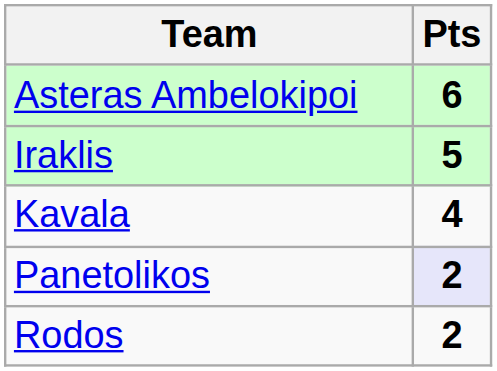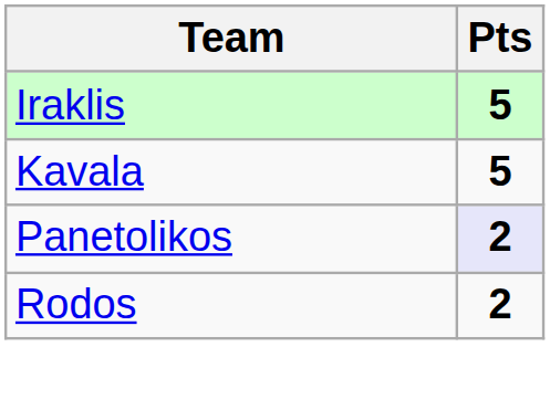- row: Asteras Ambelokipoi | 6
Kavala | Pts: 4 -> 5
